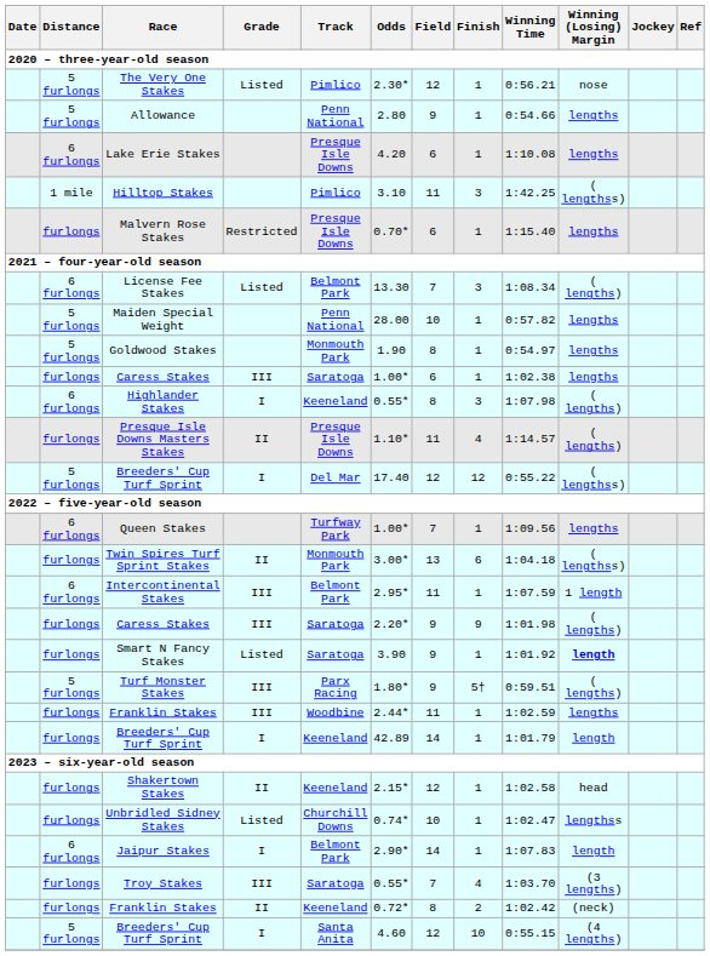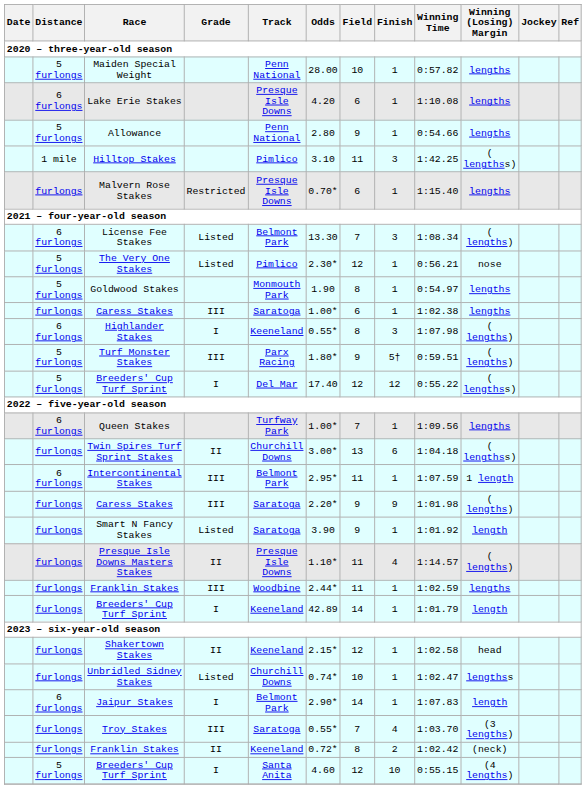rows swapped: Maiden Special Weight <-> The Very One Stakes
rows swapped: Allowance <-> Lake Erie Stakes
rows swapped: Turf Monster Stakes <-> Presque Isle Downs Masters Stakes
Twin Spires Turf Sprint Stakes | Track: Monmouth Park -> Churchill Downs
Smart N Fancy Stakes | Winning (Losing) Margin: bold -> normal
